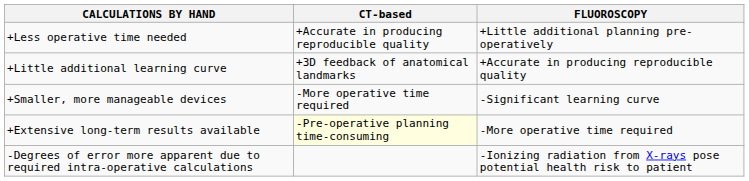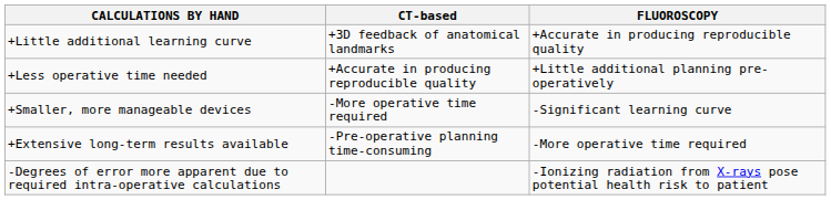rows swapped: +Less operative time needed <-> +Little additional learning curve
+Extensive long-term results available | CT-based: lightyellow background -> no background
